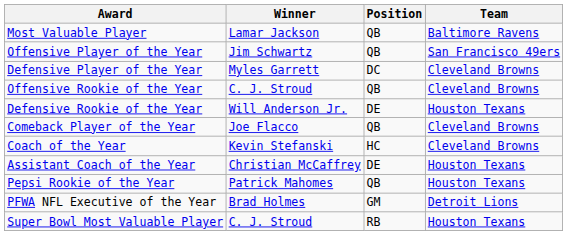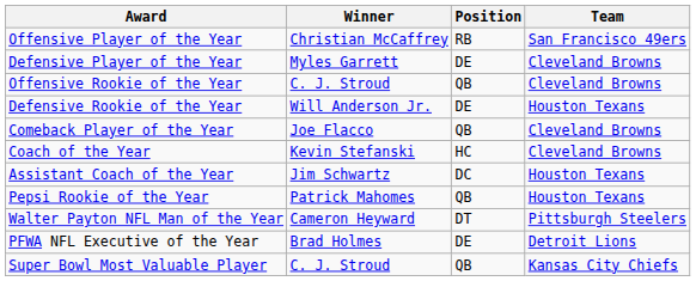- row: Most Valuable Player | Lamar Jackson | QB | Baltimore Ravens
Offensive Player of the Year | Winner: Jim Schwartz -> Christian McCaffrey
Offensive Player of the Year | Position: QB -> RB
Defensive Player of the Year | Position: DC -> DE
Assistant Coach of the Year | Winner: Christian McCaffrey -> Jim Schwartz
Assistant Coach of the Year | Position: DE -> DC
+ row: Walter Payton NFL Man of the Year | Cameron Heyward | DT | Pittsburgh Steelers
PFWA NFL Executive of the Year | Position: GM -> DE
Super Bowl Most Valuable Player | Position: RB -> QB
Super Bowl Most Valuable Player | Team: Houston Texans -> Kansas City Chiefs
